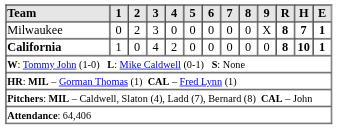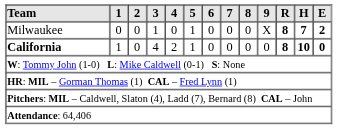Milwaukee | 2: 2 -> 0
Milwaukee | 3: 3 -> 1
Milwaukee | 5: 0 -> 1
Milwaukee | E: 1 -> 2
California | 5: 0 -> 1
California | E: 1 -> 0
